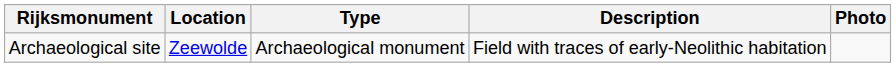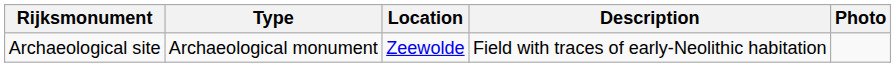columns swapped: Type <-> Location
